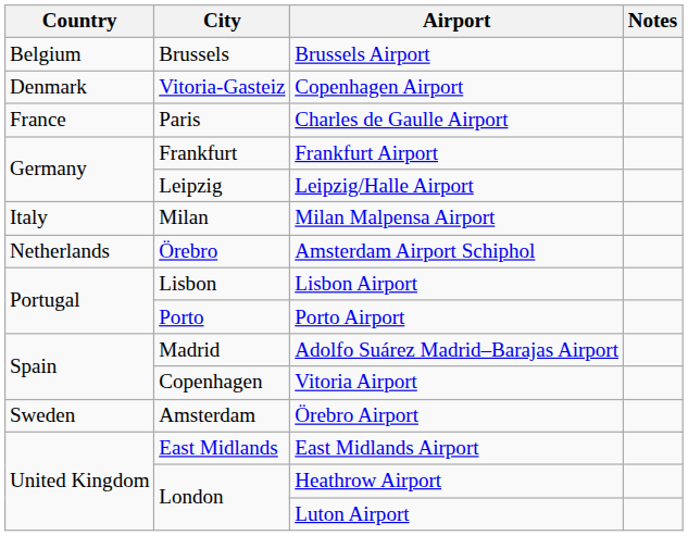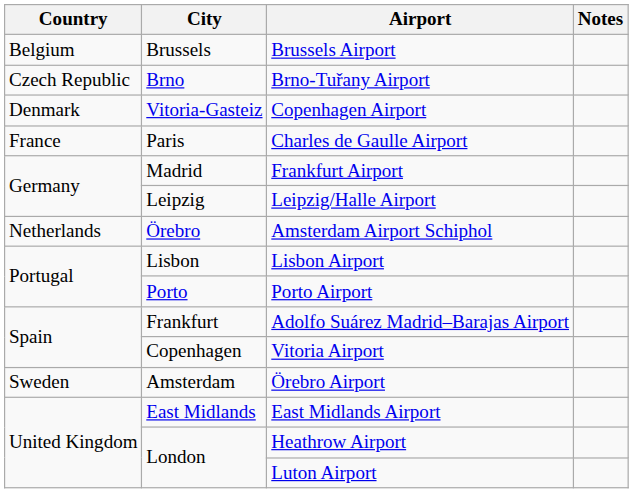+ row: Czech Republic | Brno | Brno-Tuřany Airport
Frankfurt Airport | City: Frankfurt -> Madrid
- row: Italy | Milan | Milan Malpensa Airport
Adolfo Suárez Madrid–Barajas Airport | City: Madrid -> Frankfurt
